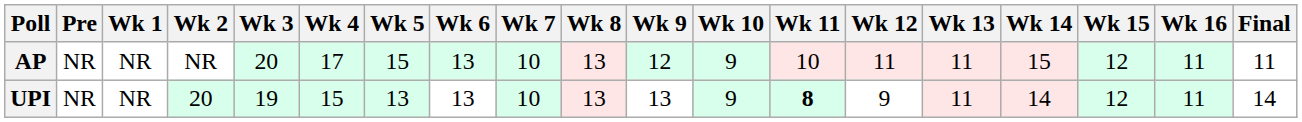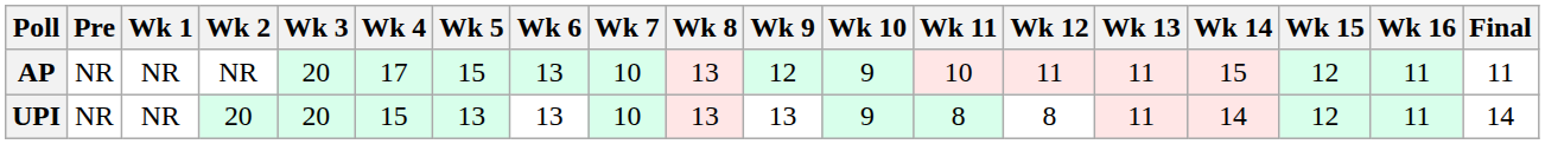UPI | Wk 3: 19 -> 20
UPI | Wk 11: bold -> normal
UPI | Wk 12: 9 -> 8
